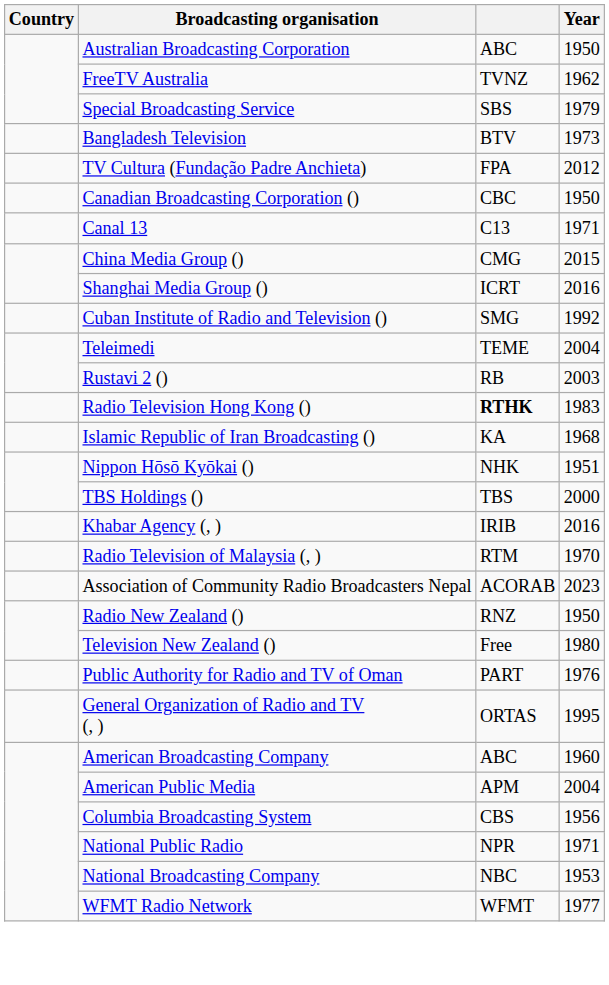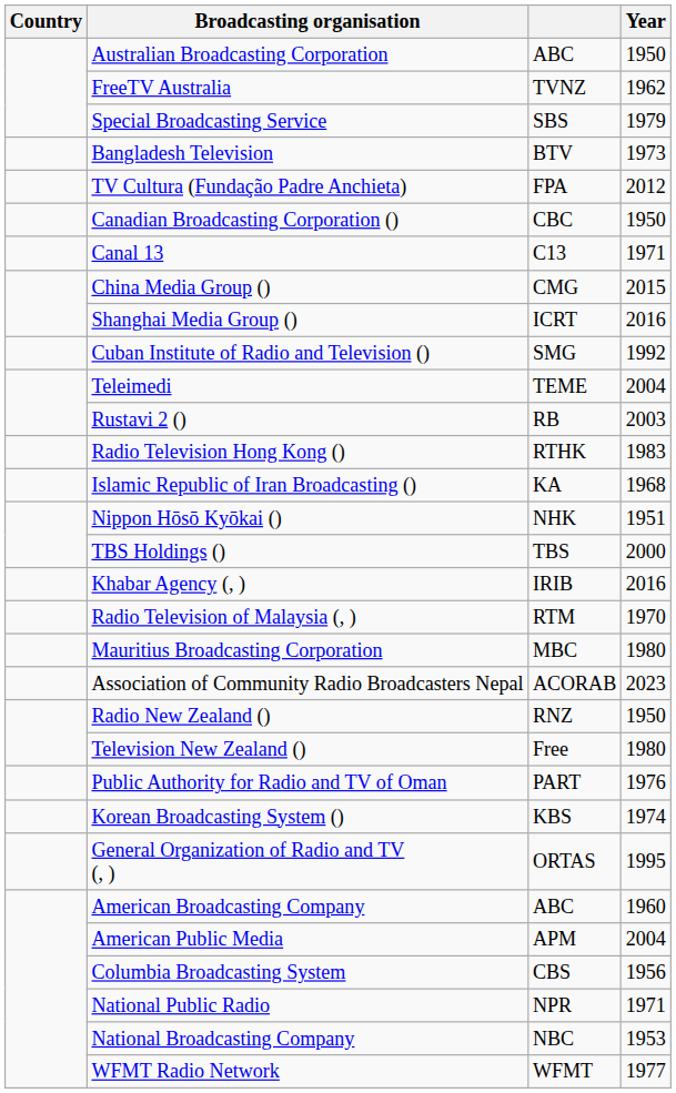Radio Television Hong Kong () | column 3: bold -> normal
+ row: Mauritius Broadcasting Corporation | MBC | 1980
+ row: Korean Broadcasting System () | KBS | 1974
